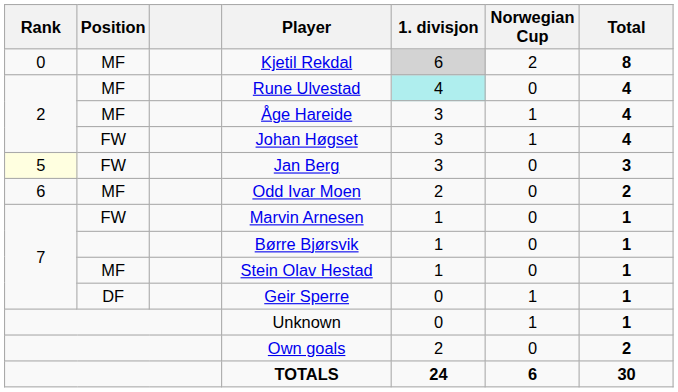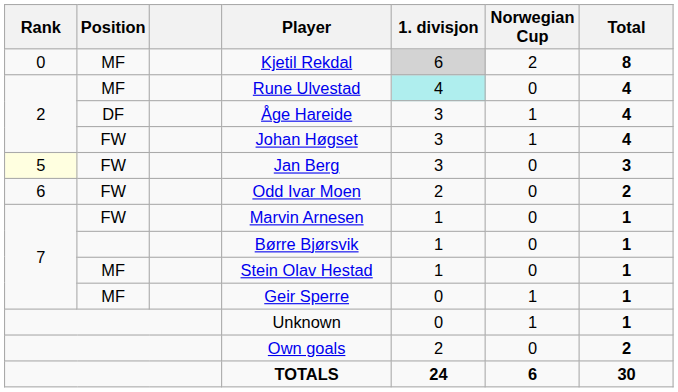Åge Hareide | Position: MF -> DF
Odd Ivar Moen | Position: MF -> FW
Geir Sperre | Position: DF -> MF
